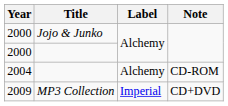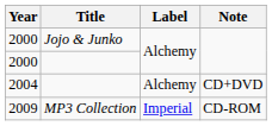2004 | Note: CD-ROM -> CD+DVD
2009 | Note: CD+DVD -> CD-ROM
